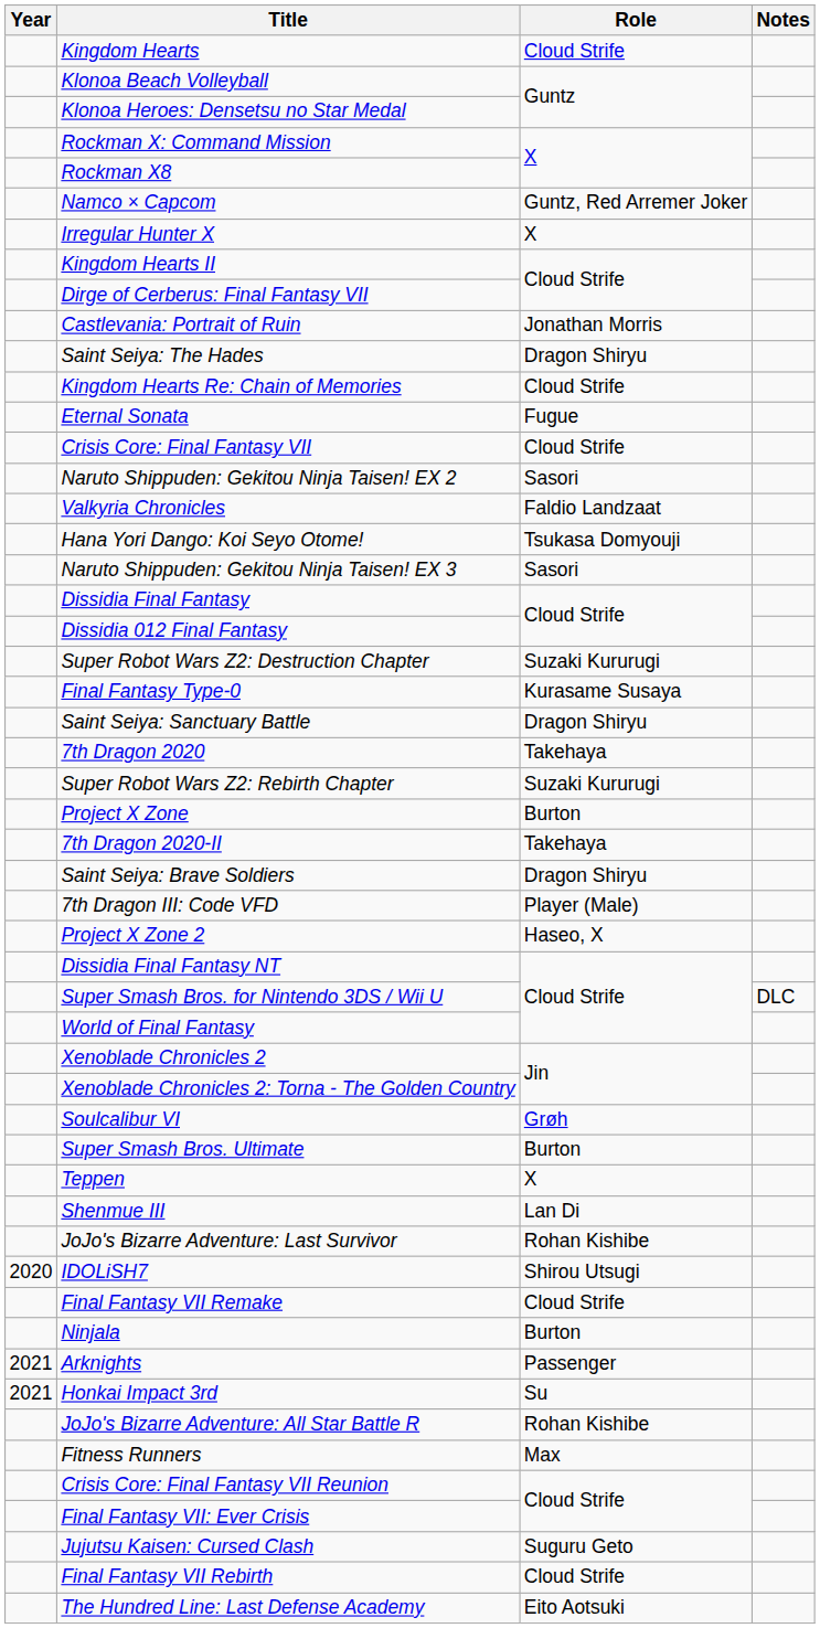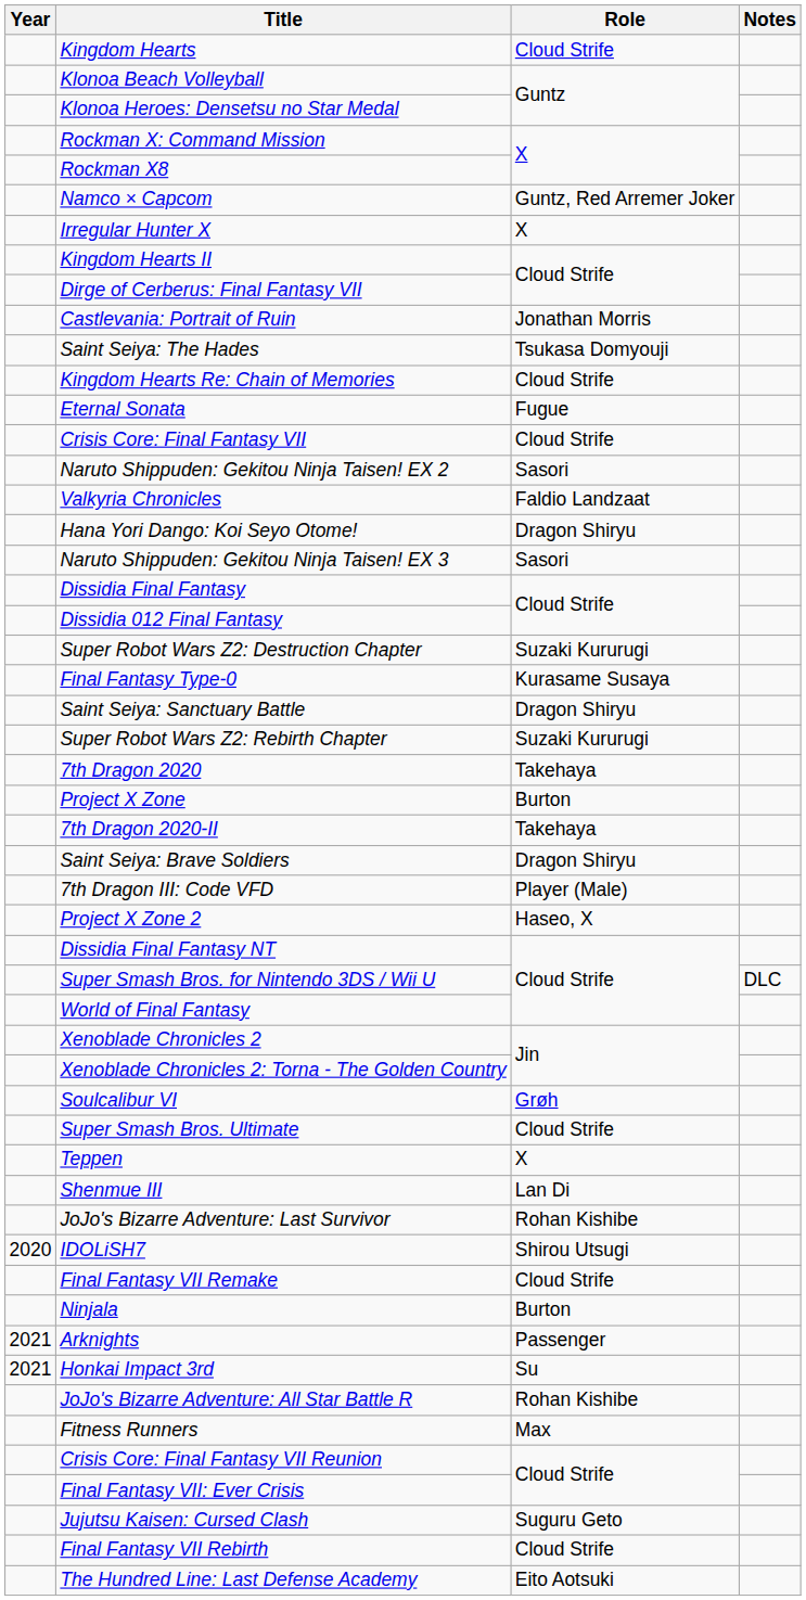Saint Seiya: The Hades | Role: Dragon Shiryu -> Tsukasa Domyouji
Hana Yori Dango: Koi Seyo Otome! | Role: Tsukasa Domyouji -> Dragon Shiryu
rows swapped: 7th Dragon 2020 <-> Super Robot Wars Z2: Rebirth Chapter
Super Smash Bros. Ultimate | Role: Burton -> Cloud Strife
